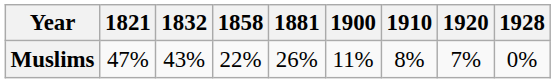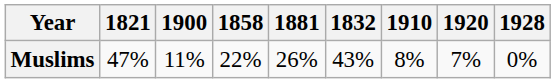columns swapped: 1832 <-> 1900
